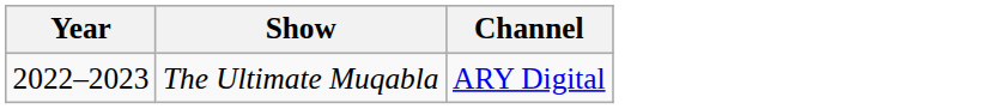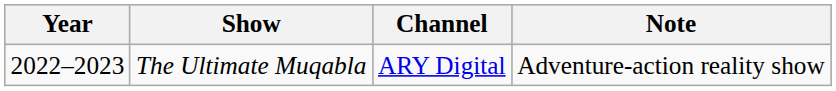+ column: Note | Adventure-action reality show
